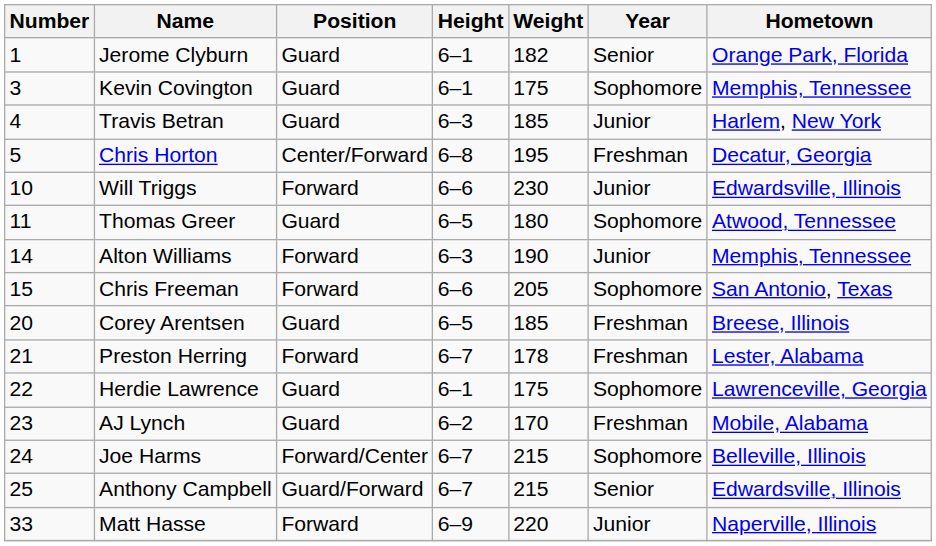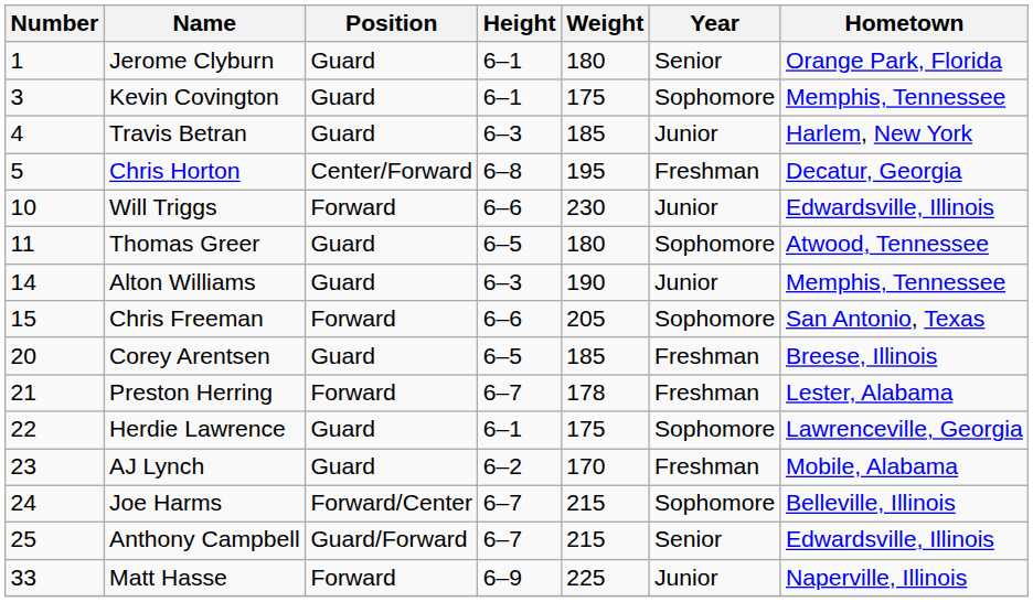Jerome Clyburn | Weight: 182 -> 180
Alton Williams | Position: Forward -> Guard
Matt Hasse | Weight: 220 -> 225
